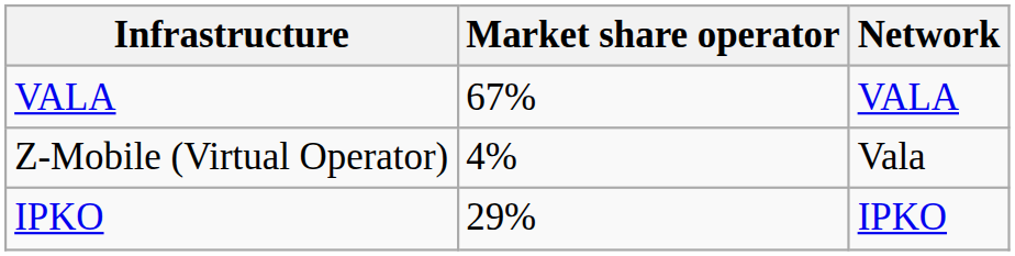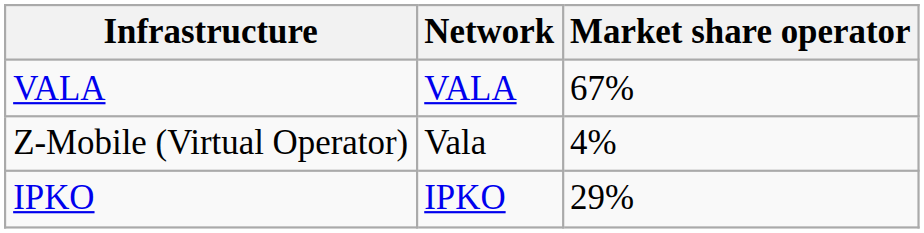columns swapped: Network <-> Market share operator
